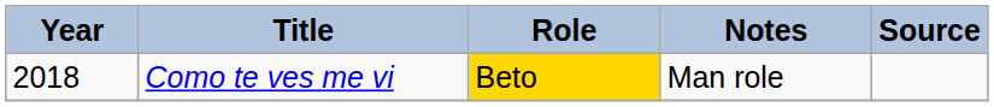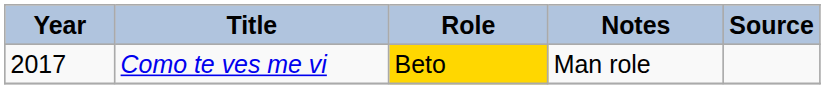Como te ves me vi | Year: 2018 -> 2017
